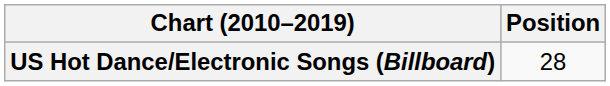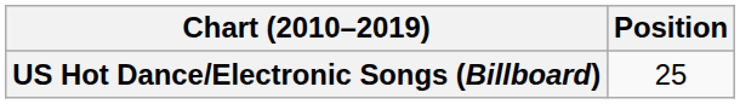US Hot Dance/Electronic Songs (Billboard) | Position: 28 -> 25
